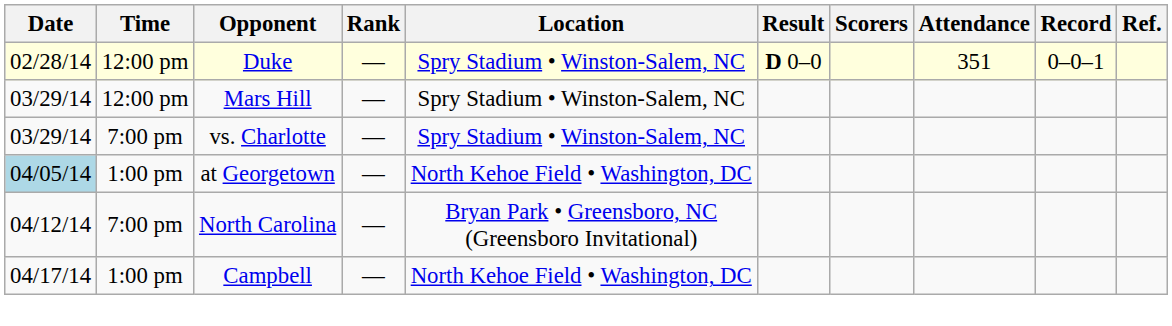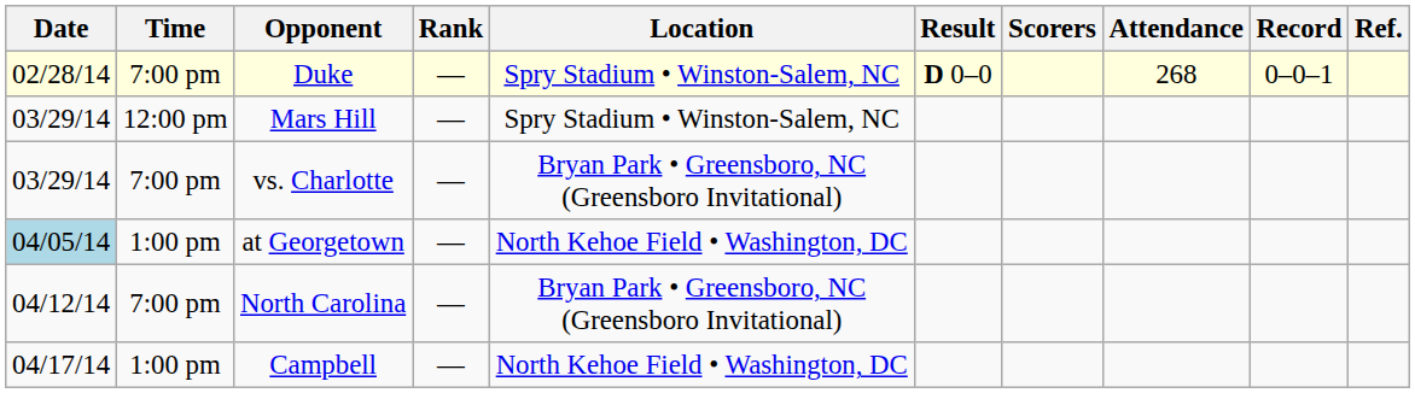Duke | Time: 12:00 pm -> 7:00 pm
Duke | Attendance: 351 -> 268
vs. Charlotte | Location: Spry Stadium • Winston-Salem, NC -> Bryan Park • Greensboro, NC (Greensboro Invitational)
